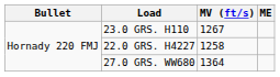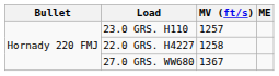23.0 GRS. H110 | MV (ft/s): 1267 -> 1257
27.0 GRS. WW680 | MV (ft/s): 1364 -> 1367
